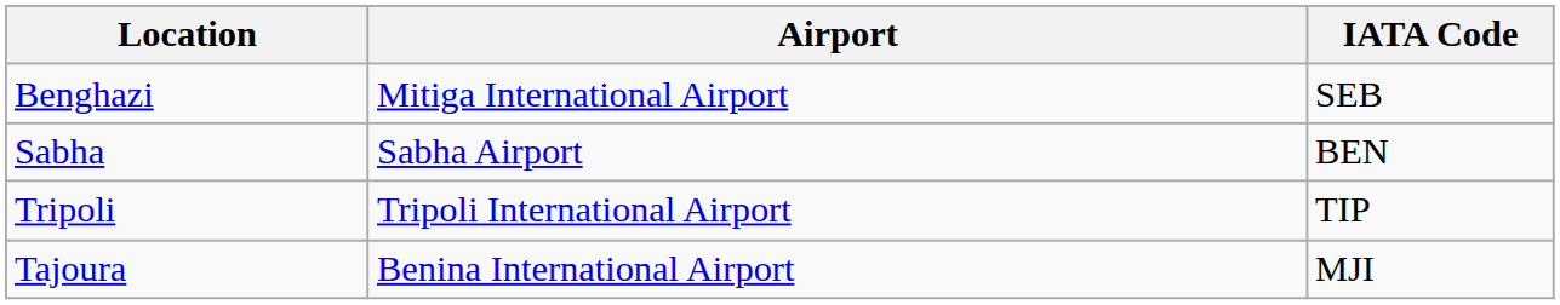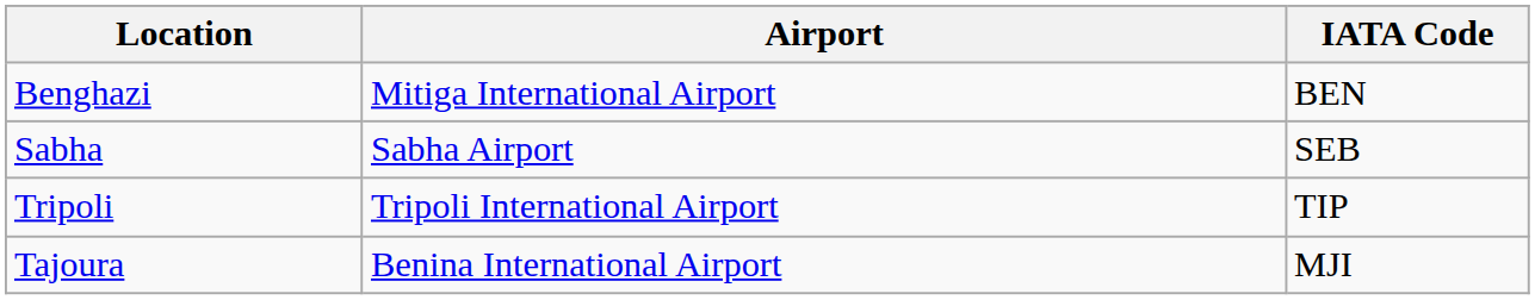Benghazi | IATA Code: SEB -> BEN
Sabha | IATA Code: BEN -> SEB
